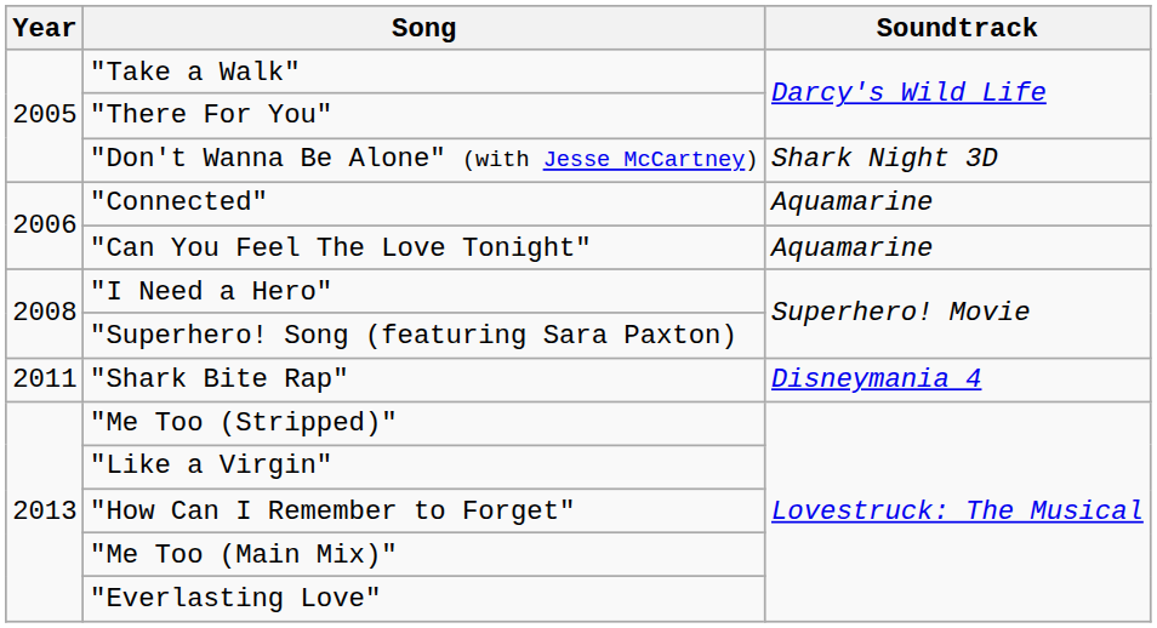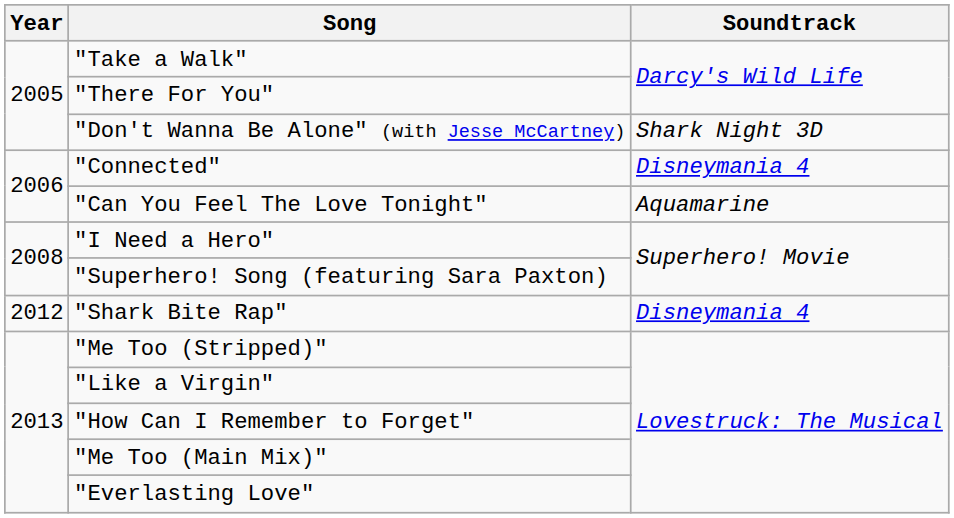"Connected" | Soundtrack: Aquamarine -> Disneymania 4
"Shark Bite Rap" | Year: 2011 -> 2012
